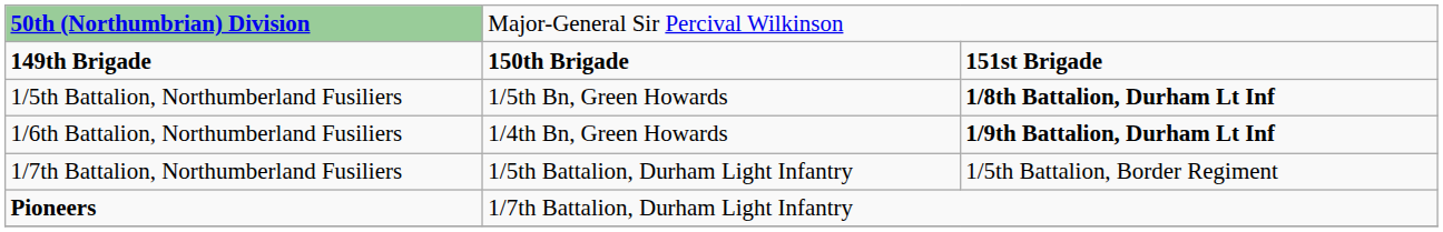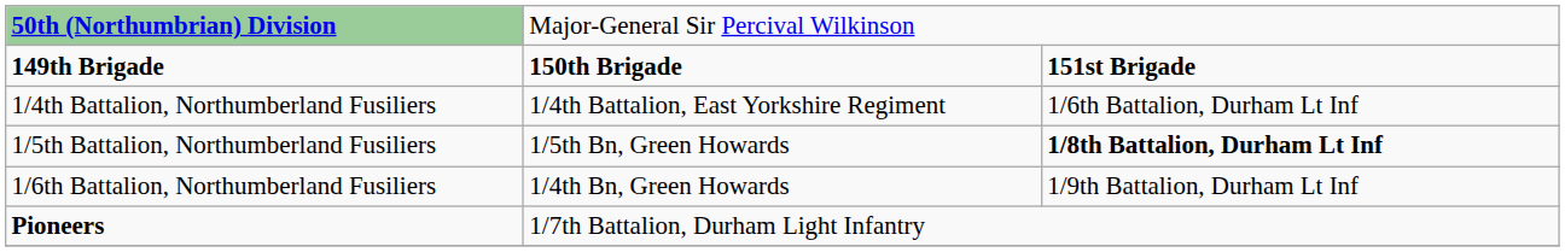+ row: 1/4th Battalion, Northumberland Fusiliers | 1/4th Battalion, East Yorkshire Regiment | 1/6th Battalion, Durham Lt Inf
1/6th Battalion, Northumberland Fusiliers | column 3: bold -> normal
- row: 1/7th Battalion, Northumberland Fusiliers | 1/5th Battalion, Durham Light Infantry | 1/5th Battalion, Border Regiment
